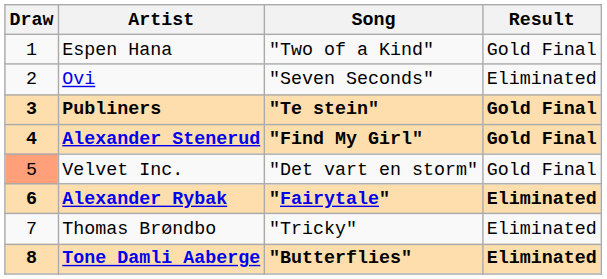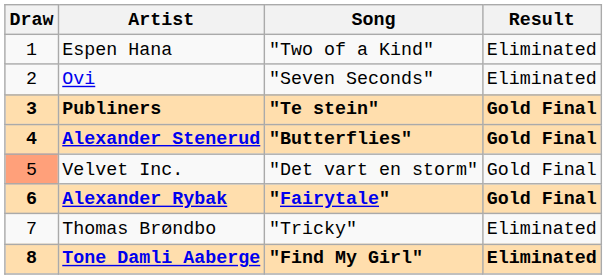Espen Hana | Result: Gold Final -> Eliminated
Alexander Stenerud | Song: "Find My Girl" -> "Butterflies"
Alexander Rybak | Result: Eliminated -> Gold Final
Tone Damli Aaberge | Song: "Butterflies" -> "Find My Girl"
